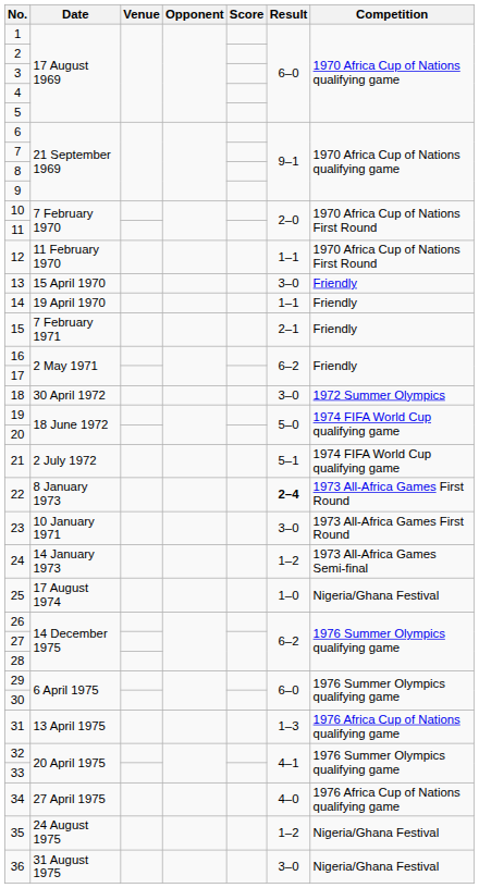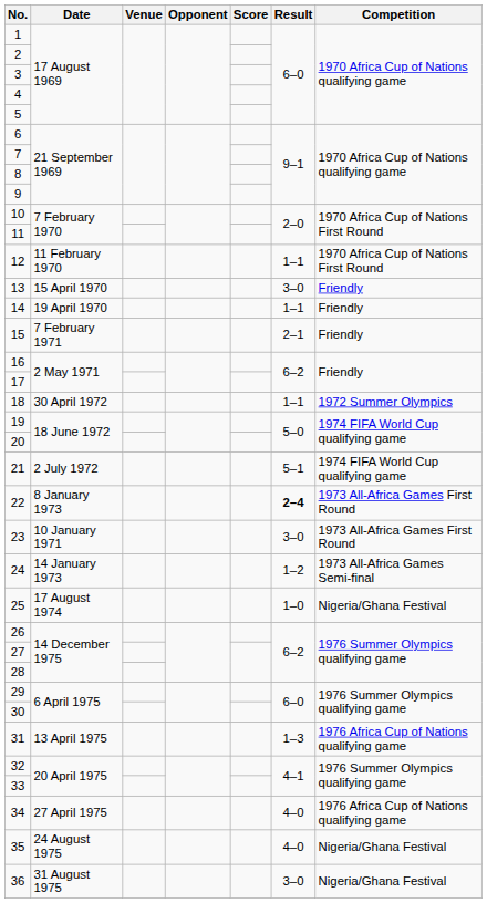18 | Result: 3–0 -> 1–1
35 | Result: 1–2 -> 4–0
